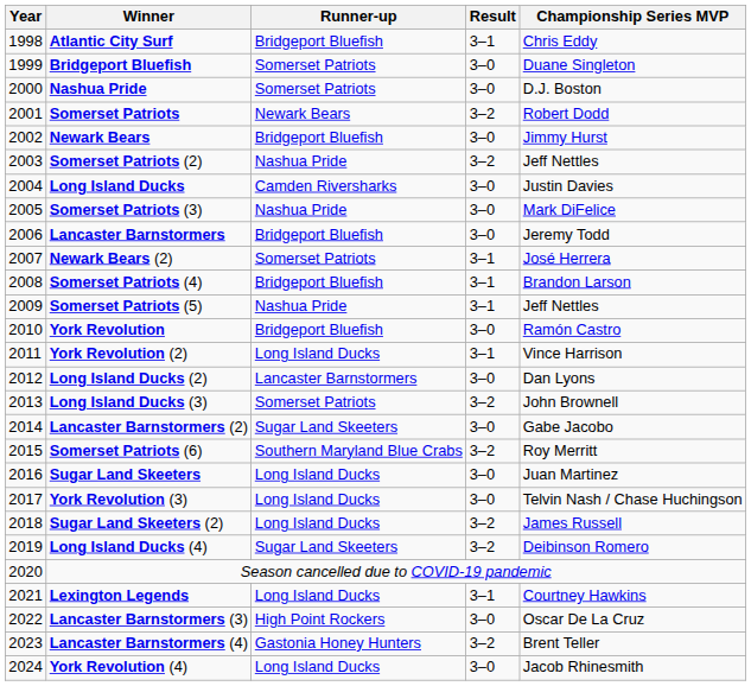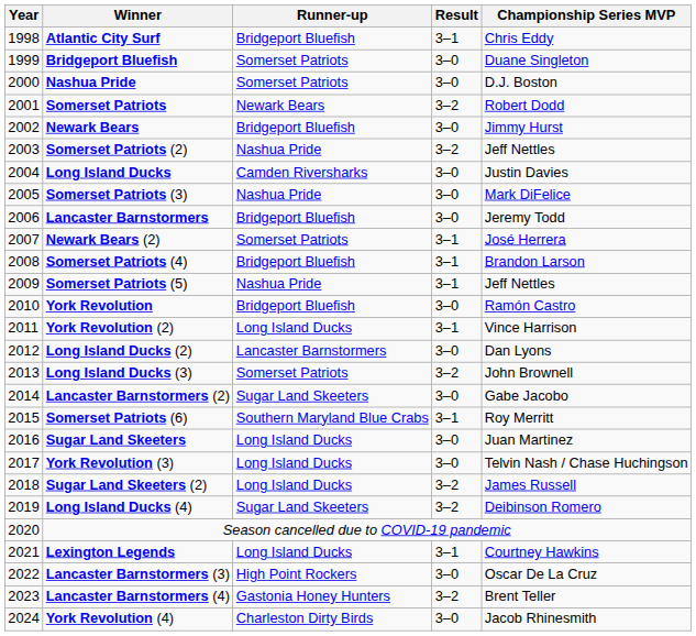Somerset Patriots (6) | Result: 3–2 -> 3–1
York Revolution (4) | Runner-up: Long Island Ducks -> Charleston Dirty Birds
